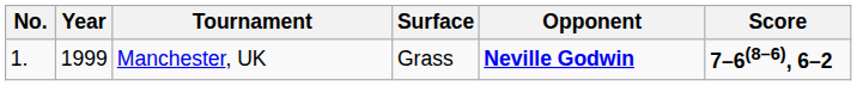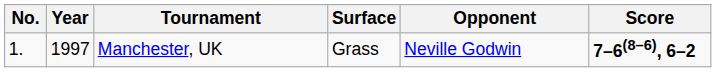Manchester, UK | Year: 1999 -> 1997
Manchester, UK | Opponent: bold -> normal
